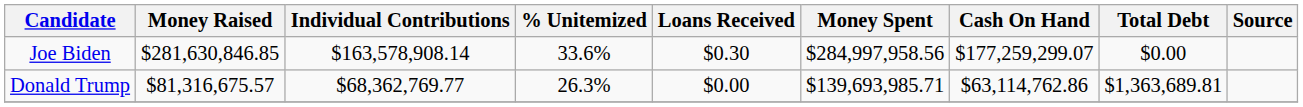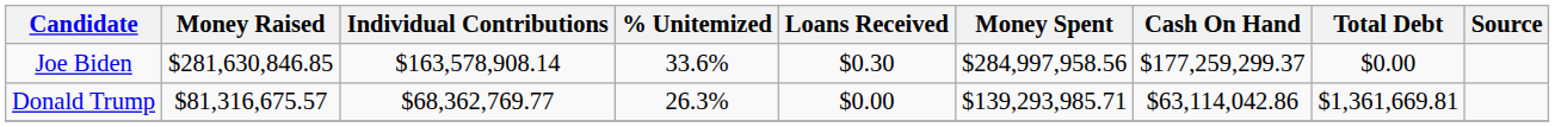Joe Biden | Cash On Hand: $177,259,299.07 -> $177,259,299.37
Donald Trump | Money Spent: $139,693,985.71 -> $139,293,985.71
Donald Trump | Cash On Hand: $63,114,762.86 -> $63,114,042.86
Donald Trump | Total Debt: $1,363,689.81 -> $1,361,669.81
